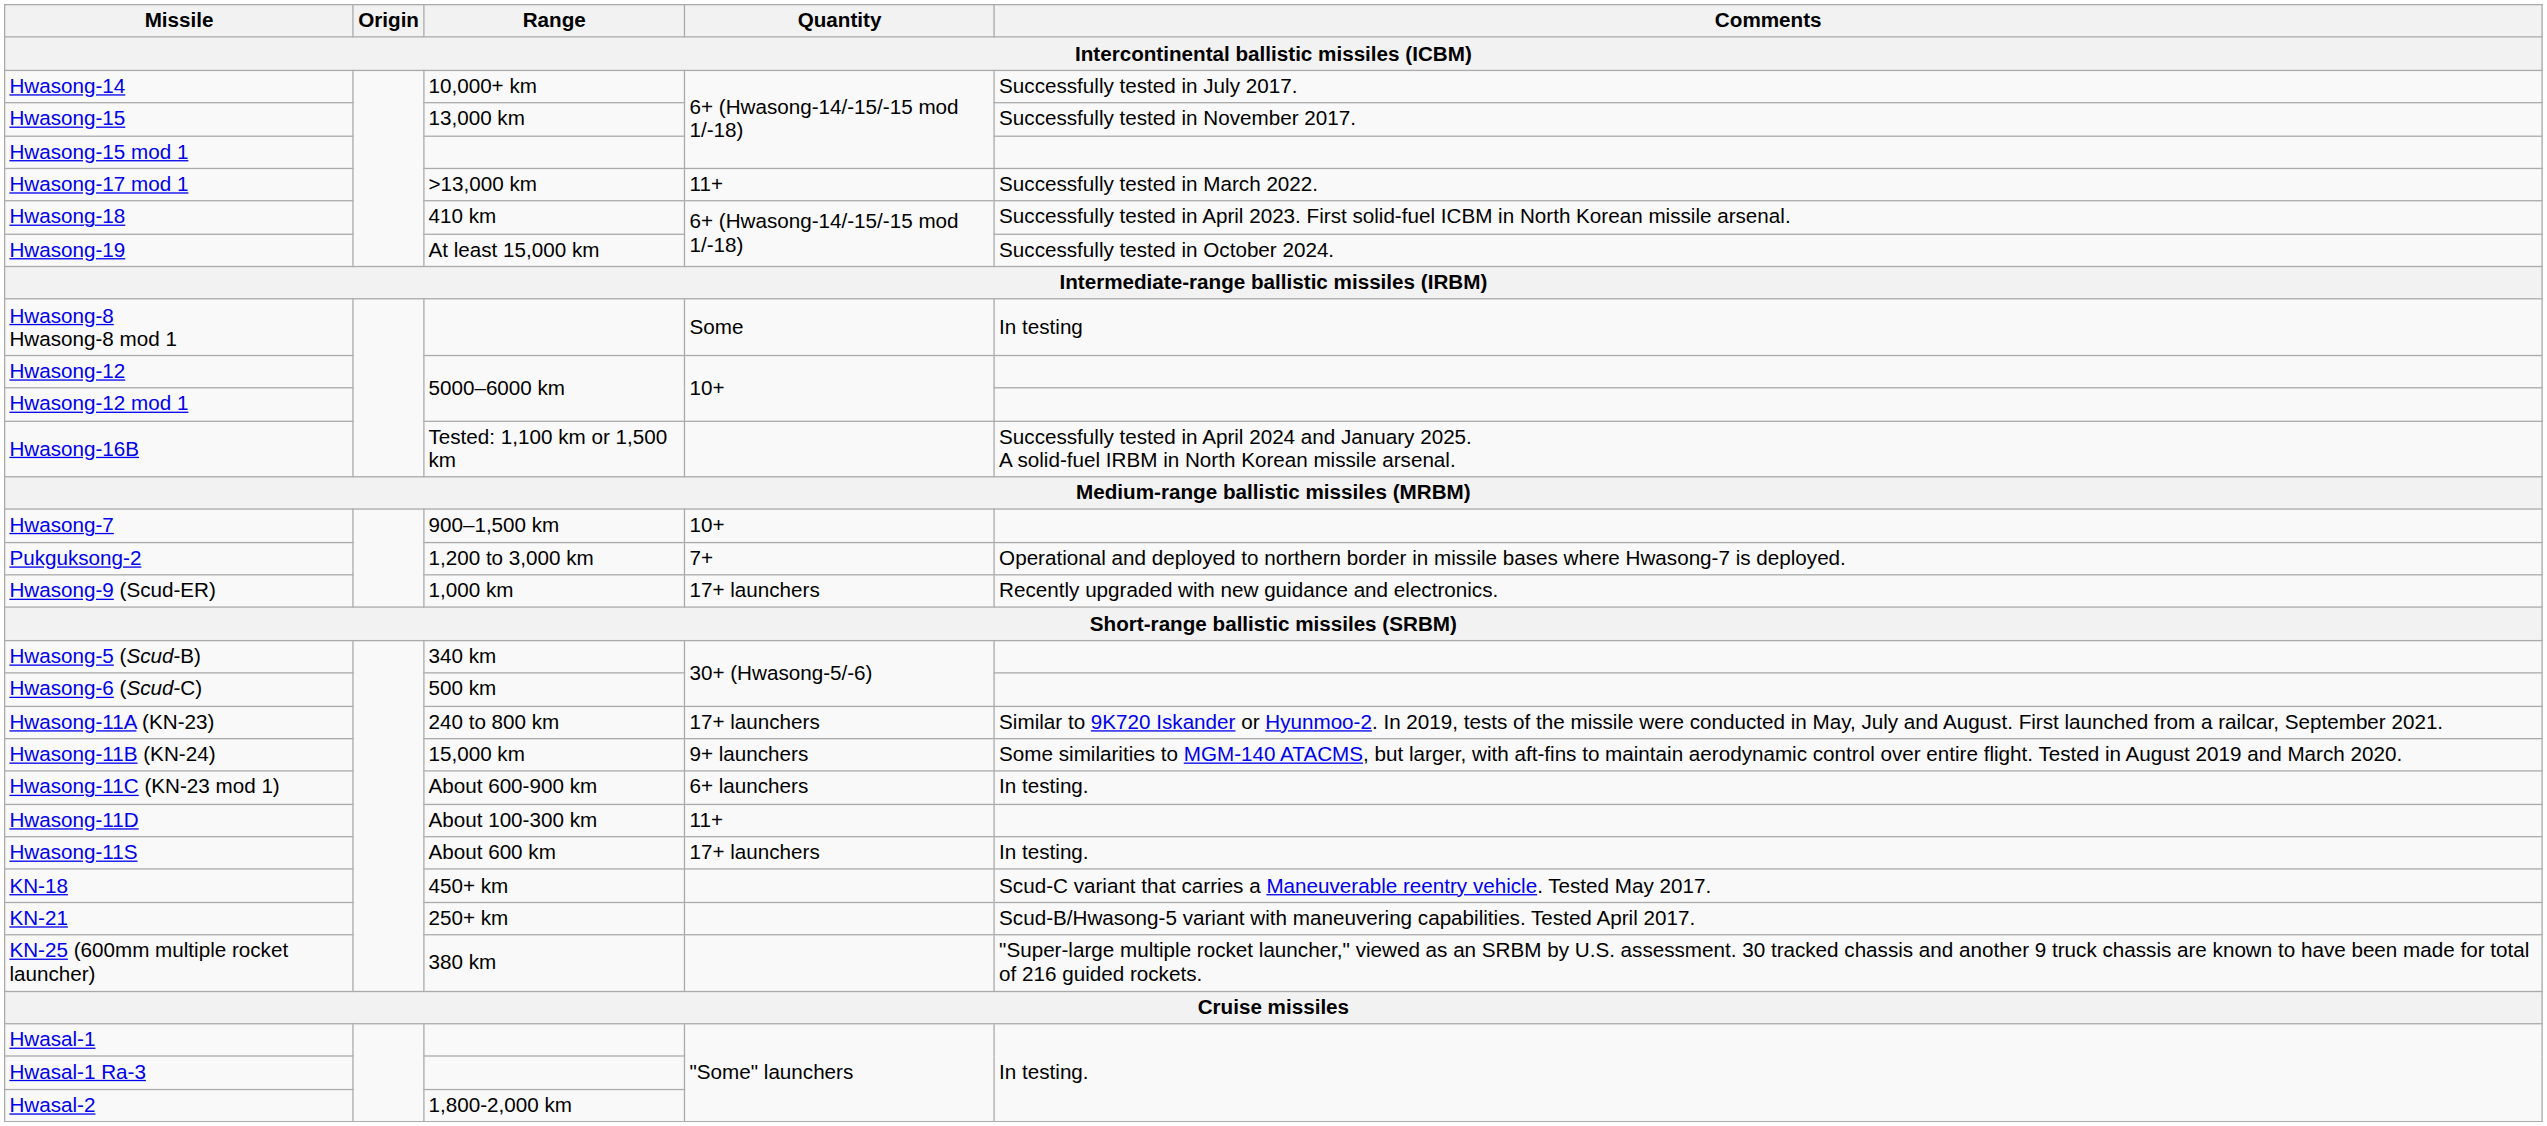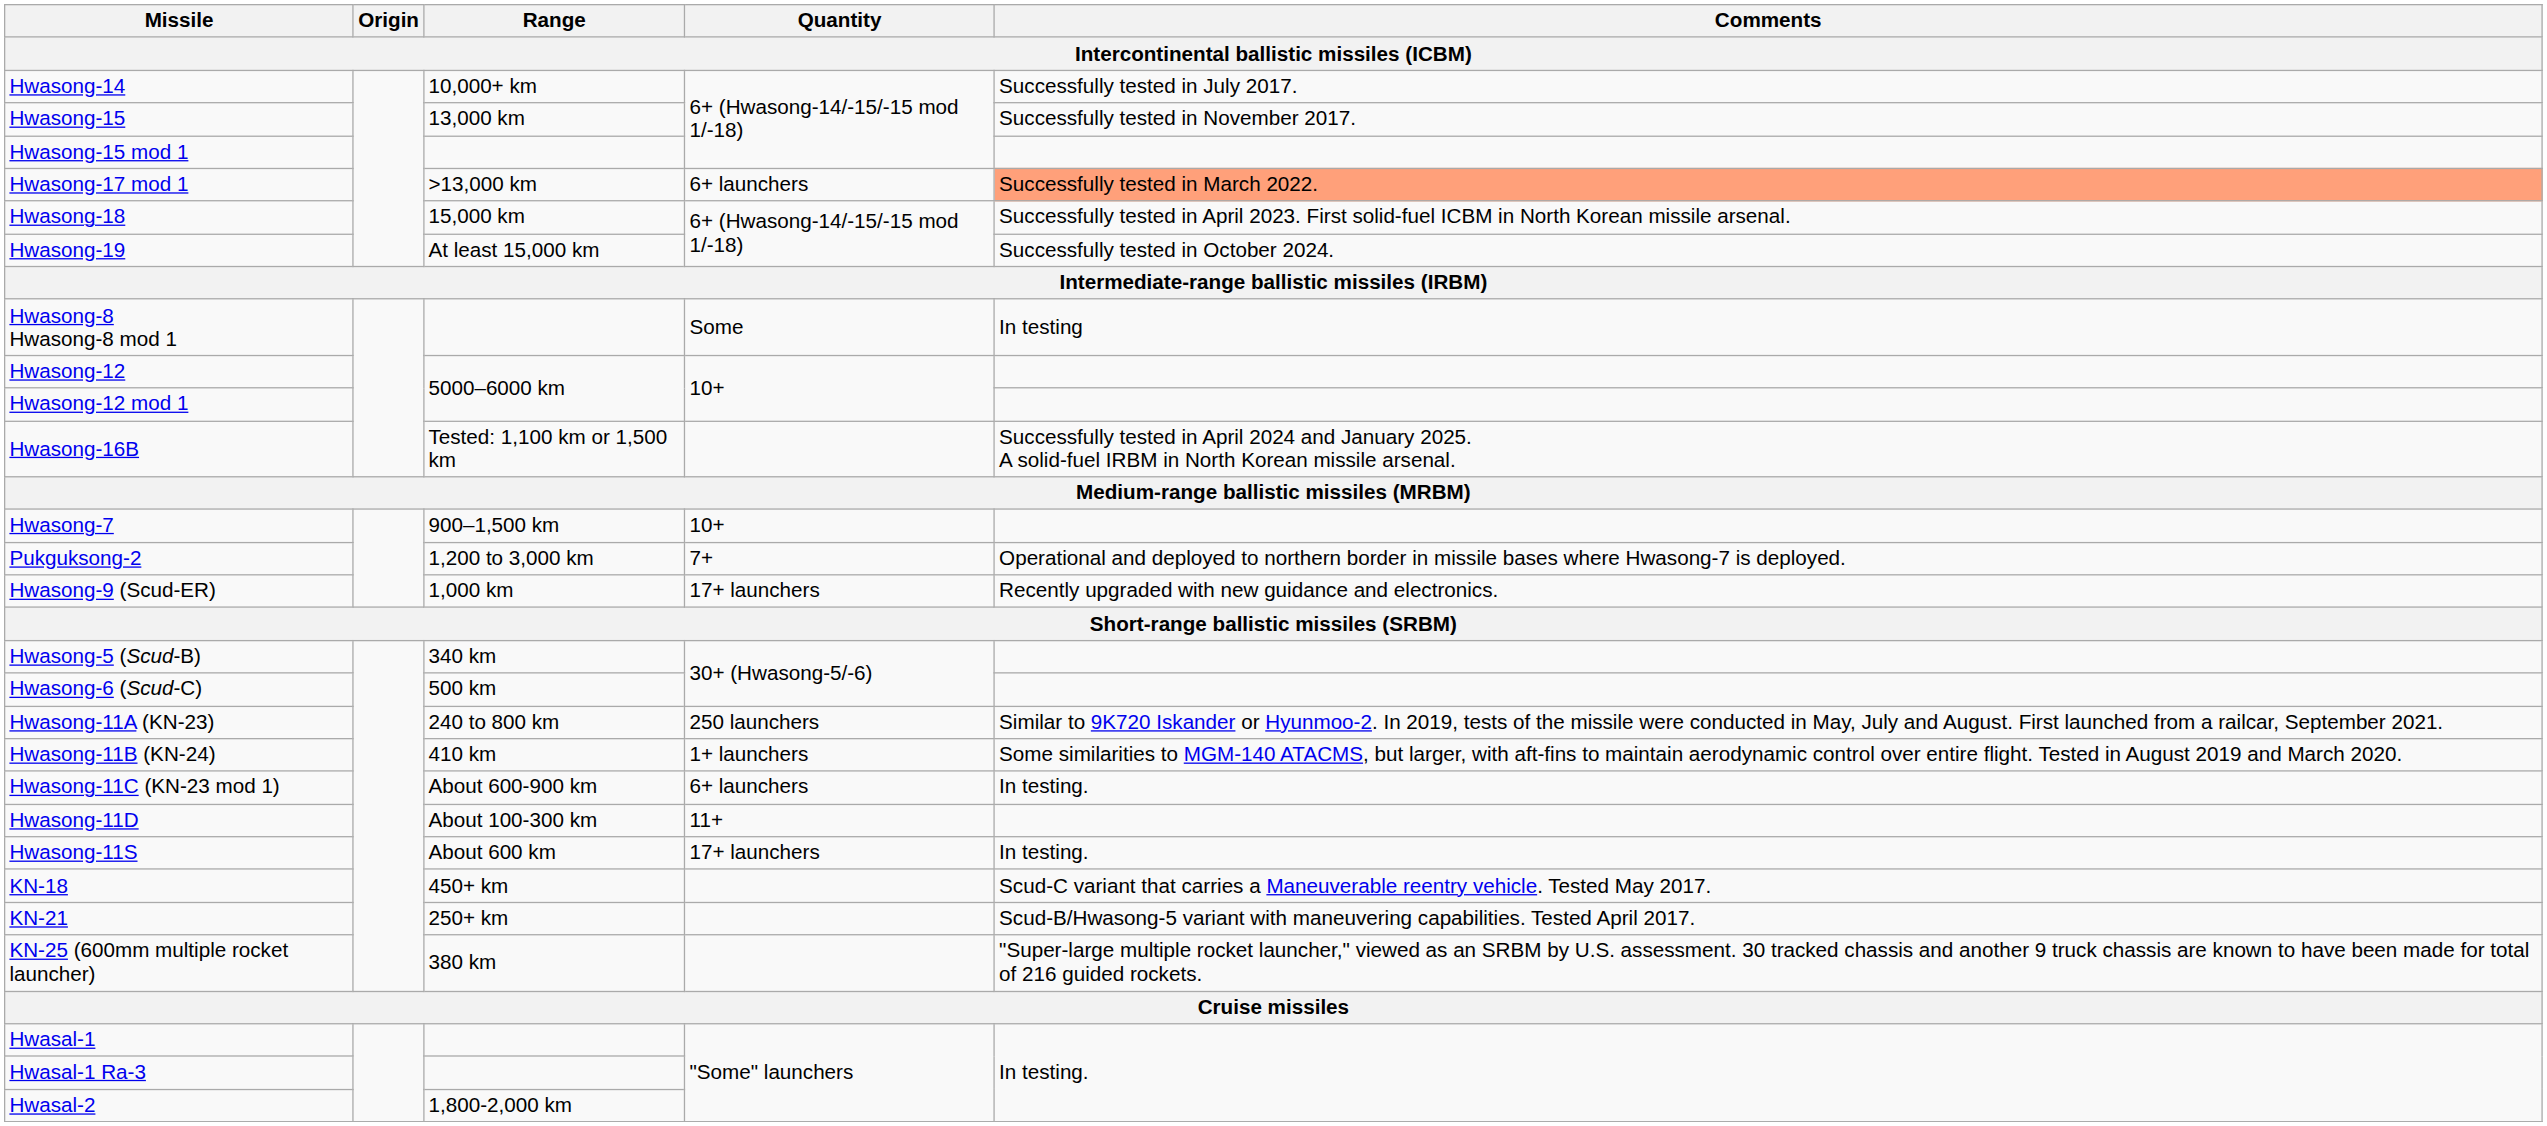Hwasong-17 mod 1 | Quantity / Intercontinental ballistic missiles (ICBM): 11+ -> 6+ launchers
Hwasong-17 mod 1 | Comments / Intercontinental ballistic missiles (ICBM): no background -> lightsalmon background
Hwasong-18 | Range / Intercontinental ballistic missiles (ICBM): 410 km -> 15,000 km
Hwasong-11A (KN-23) | Quantity / Intercontinental ballistic missiles (ICBM): 17+ launchers -> 250 launchers
Hwasong-11B (KN-24) | Range / Intercontinental ballistic missiles (ICBM): 15,000 km -> 410 km
Hwasong-11B (KN-24) | Quantity / Intercontinental ballistic missiles (ICBM): 9+ launchers -> 1+ launchers
